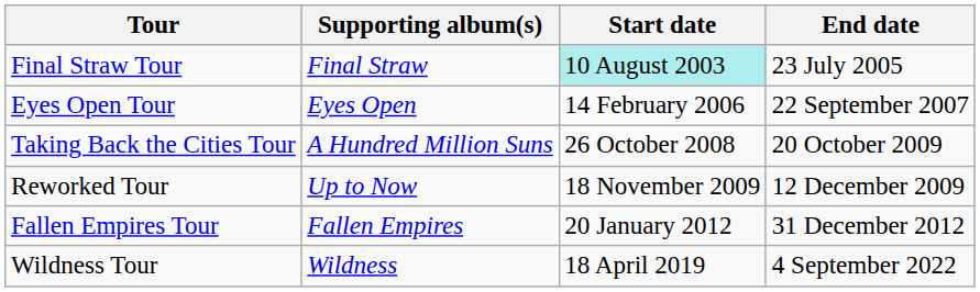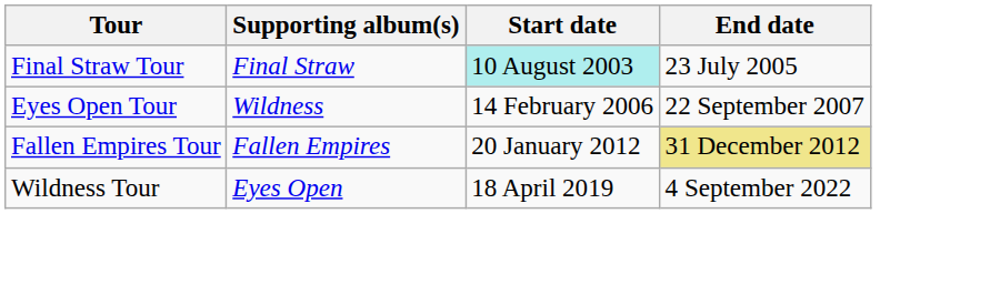Eyes Open Tour | Supporting album(s): Eyes Open -> Wildness
- row: Taking Back the Cities Tour | A Hundred Million Suns | 26 October 2008 | 20 October 2009
- row: Reworked Tour | Up to Now | 18 November 2009 | 12 December 2009
Fallen Empires Tour | End date: no background -> khaki background
Wildness Tour | Supporting album(s): Wildness -> Eyes Open
